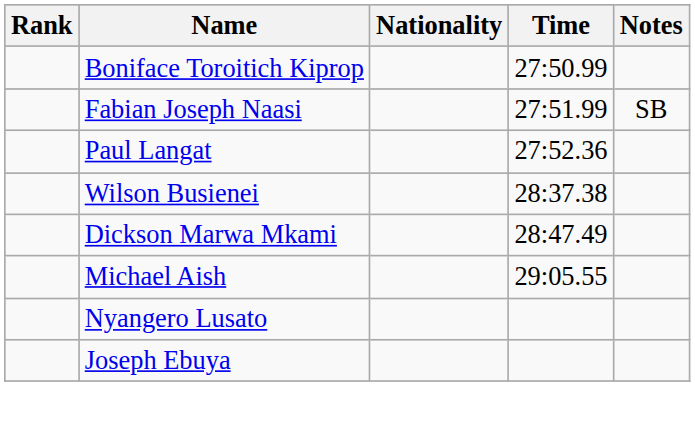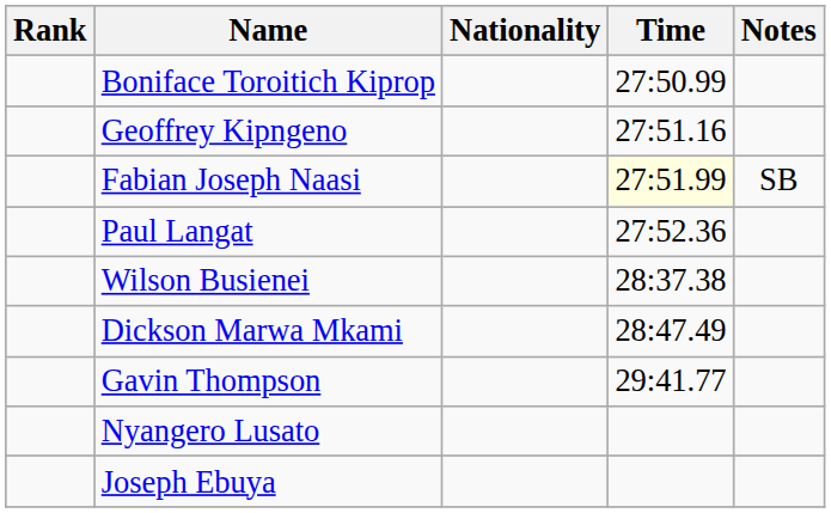+ row: Geoffrey Kipngeno | 27:51.16
Fabian Joseph Naasi | Time: no background -> lightyellow background
- row: Michael Aish | 29:05.55
+ row: Gavin Thompson | 29:41.77
